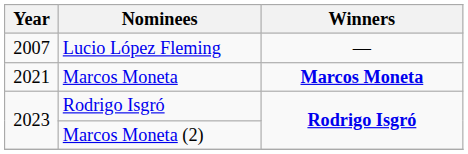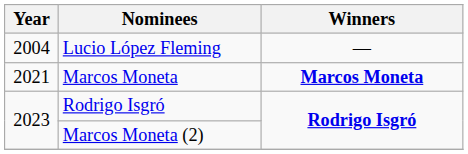Lucio López Fleming | Year: 2007 -> 2004
